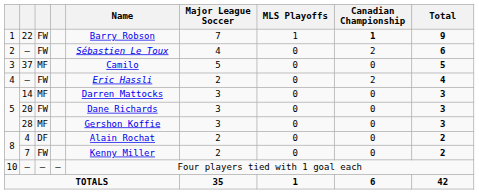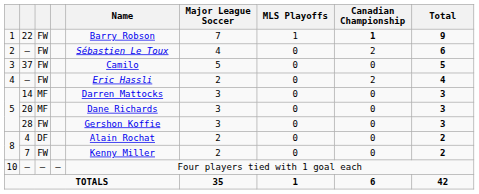37 | column 3: MF -> FW
20 | column 3: FW -> MF
28 | column 3: MF -> FW
